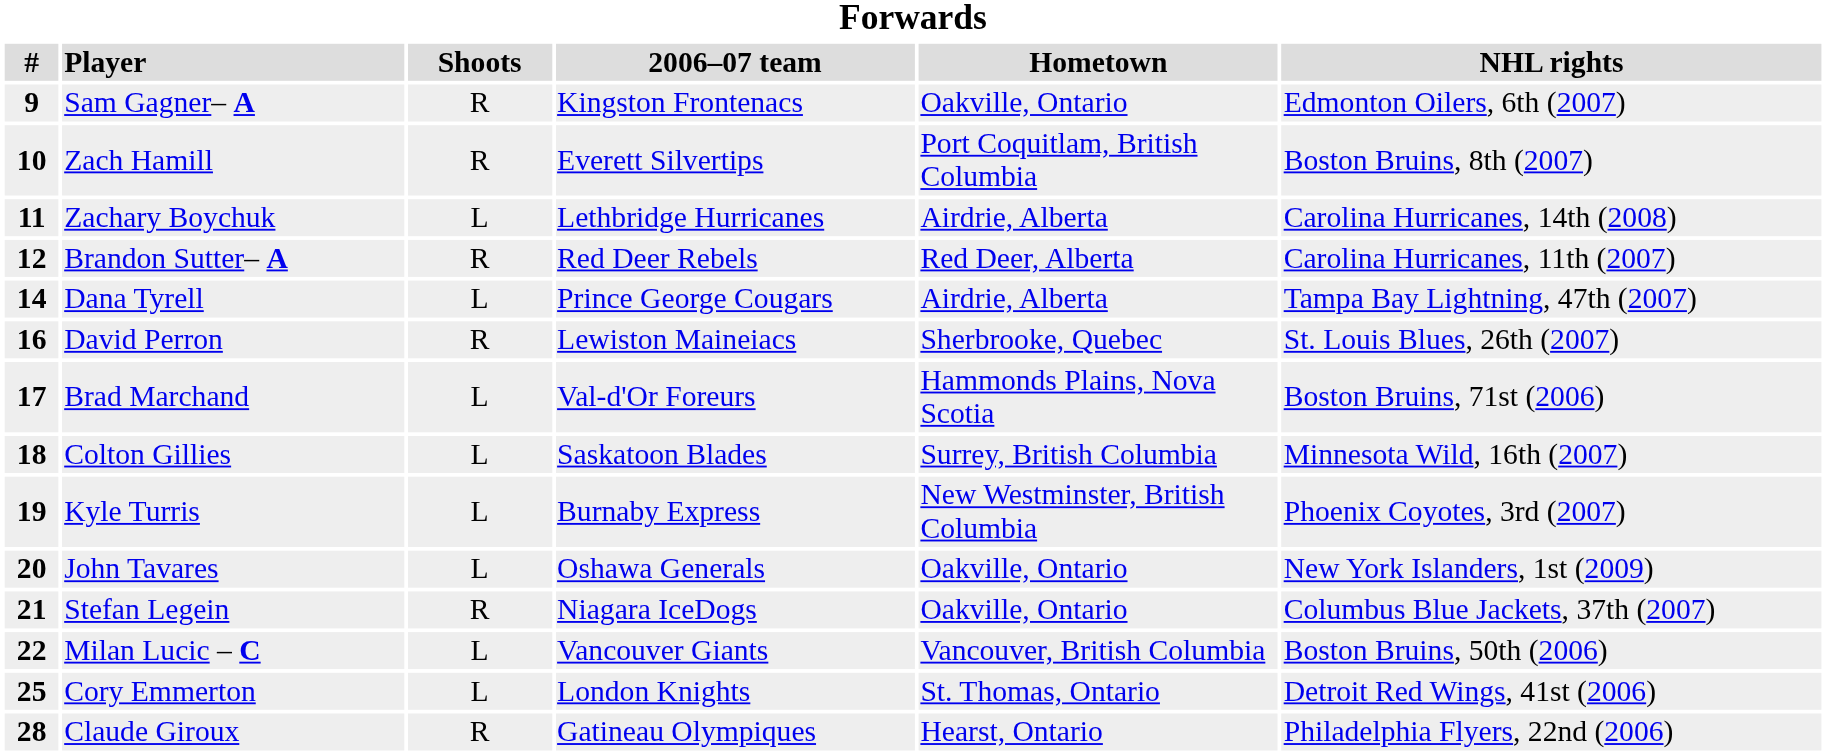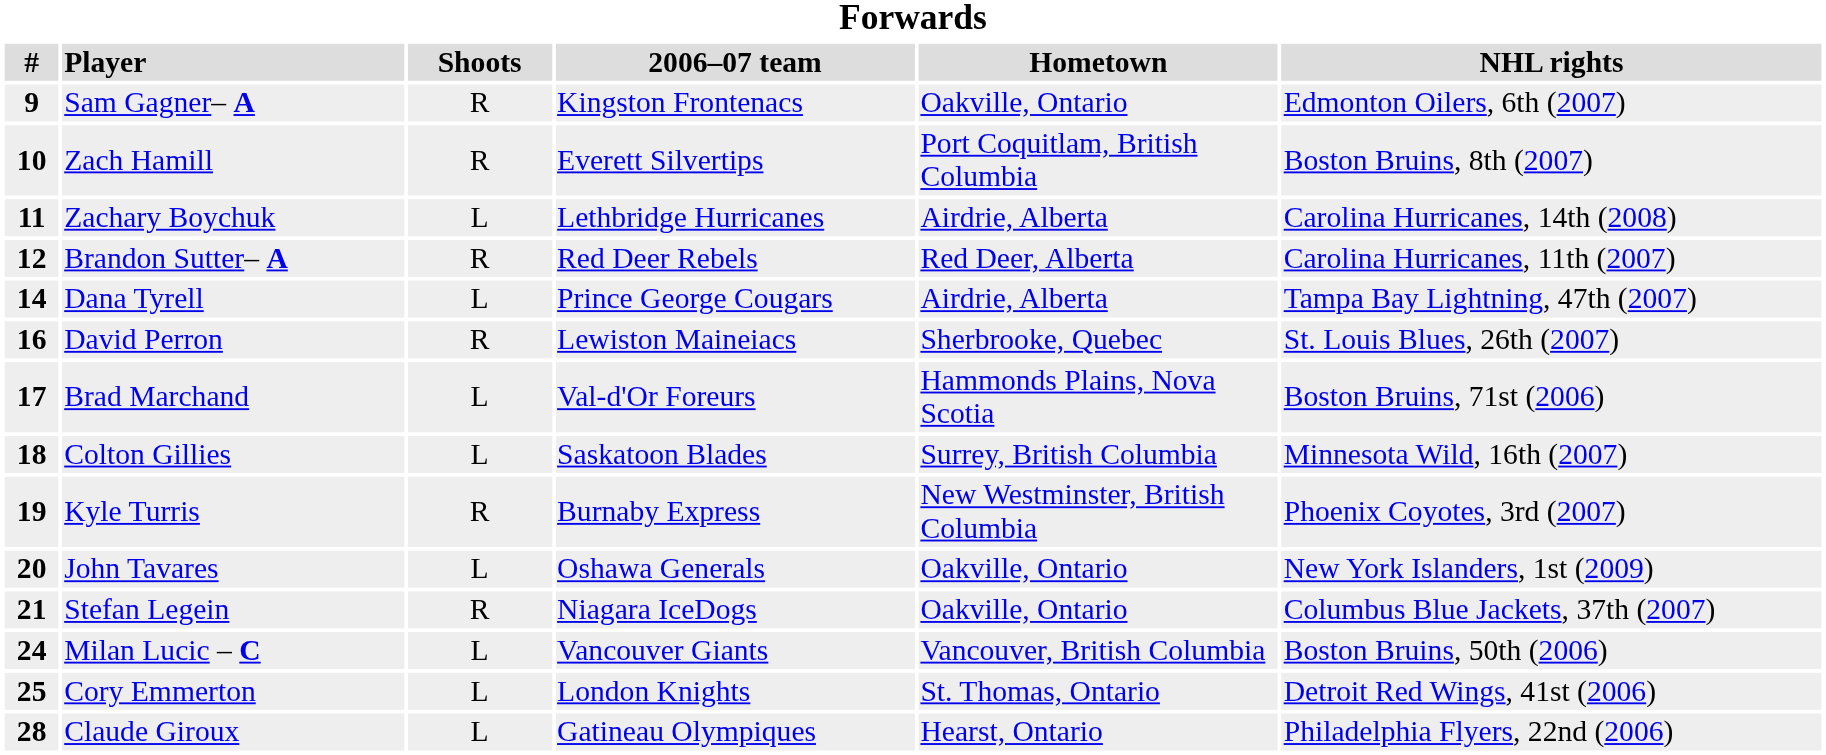Kyle Turris | Shoots: L -> R
Milan Lucic – C | #: 22 -> 24
Claude Giroux | Shoots: R -> L
